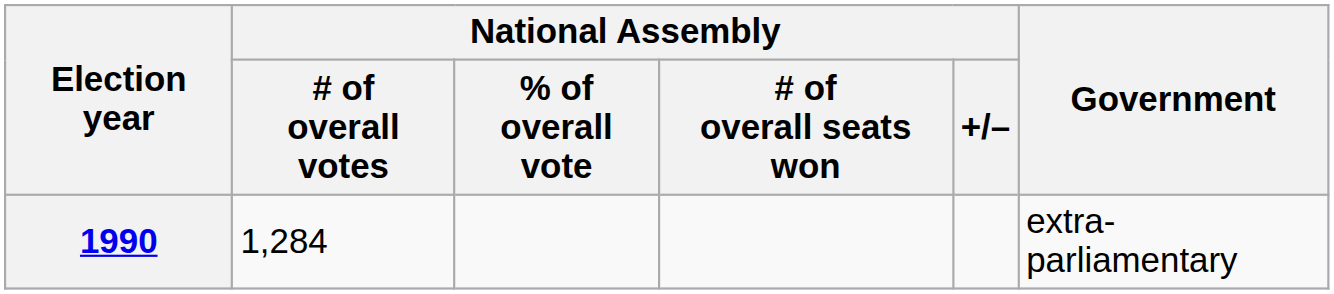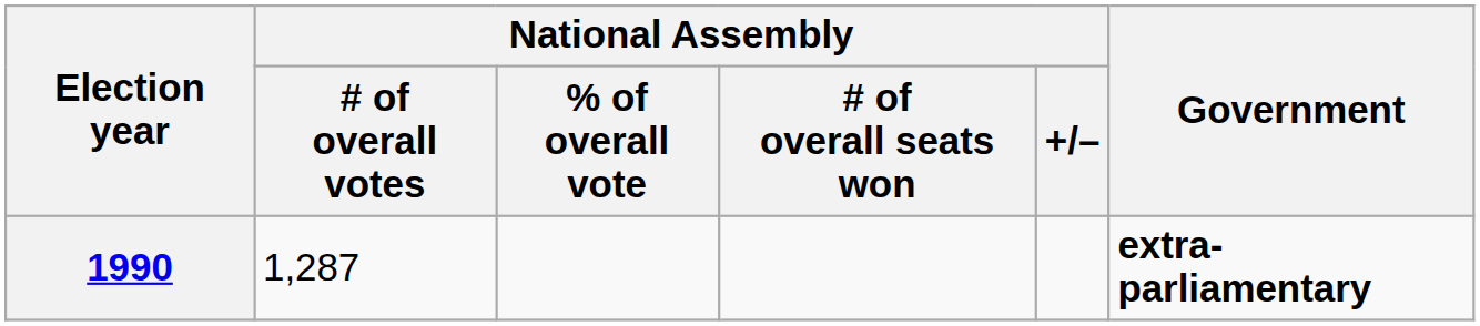1990 | National Assembly / # of overall votes: 1,284 -> 1,287
1990 | Government: normal -> bold
